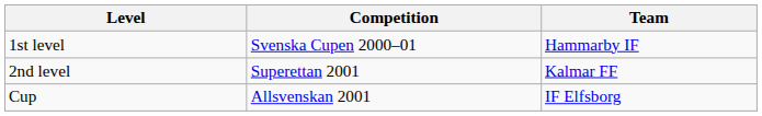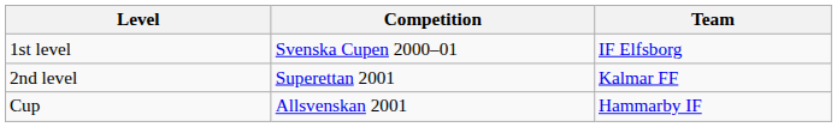1st level | Team: Hammarby IF -> IF Elfsborg
Cup | Team: IF Elfsborg -> Hammarby IF
